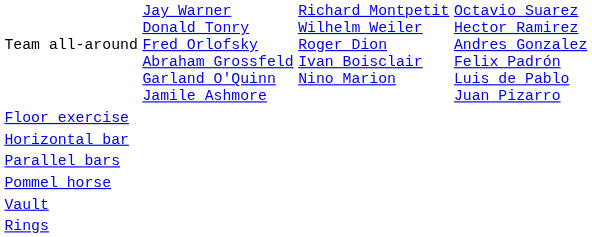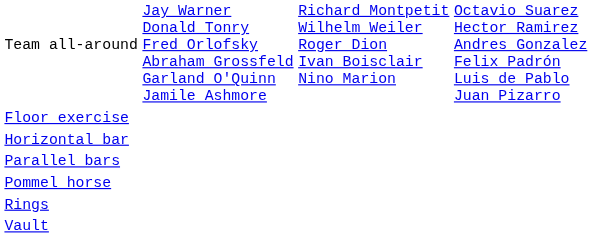rows swapped: Rings <-> Vault
